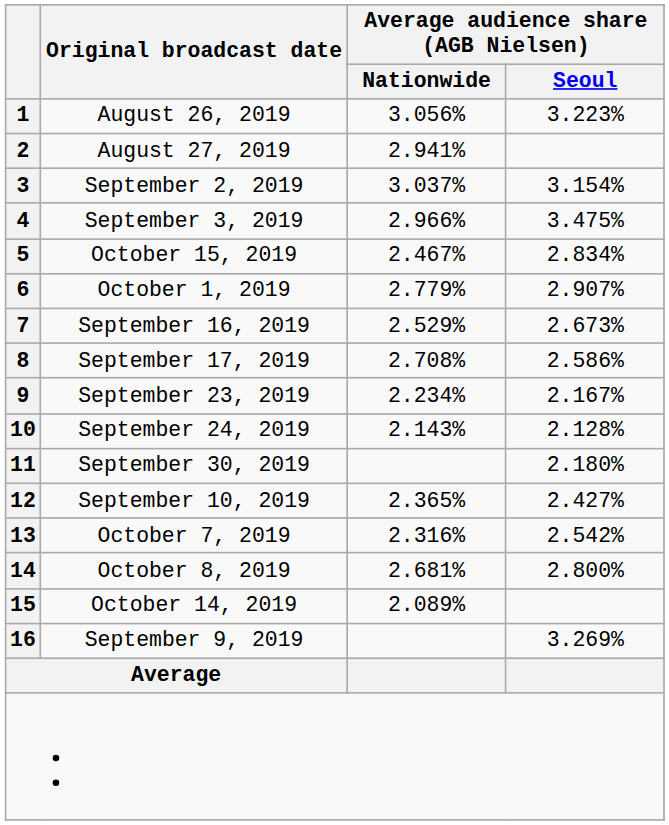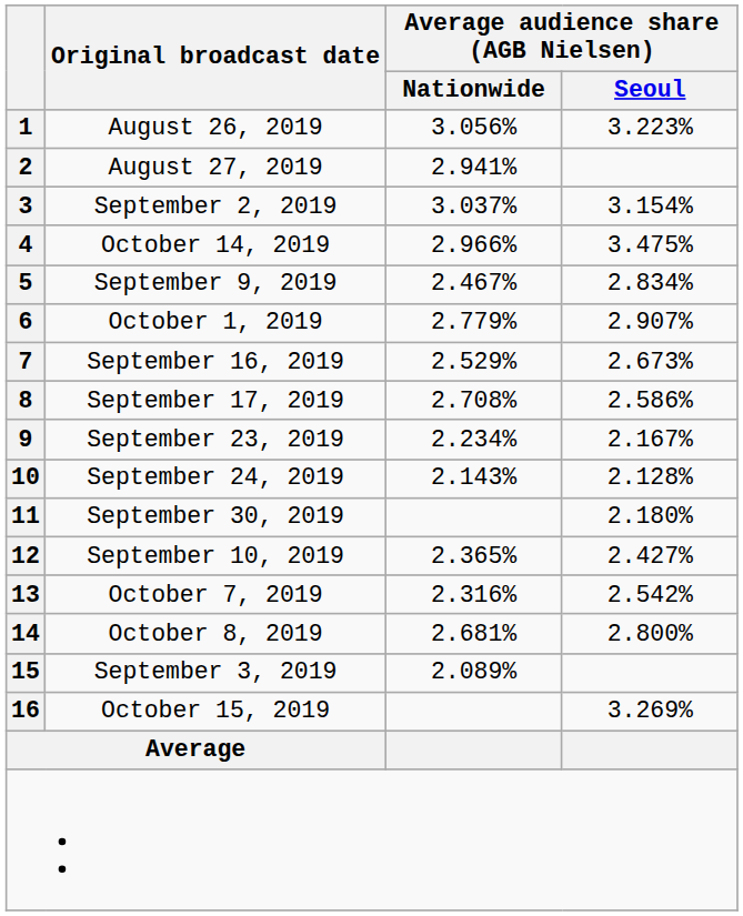4 | Original broadcast date: September 3, 2019 -> October 14, 2019
5 | Original broadcast date: October 15, 2019 -> September 9, 2019
15 | Original broadcast date: October 14, 2019 -> September 3, 2019
16 | Original broadcast date: September 9, 2019 -> October 15, 2019
